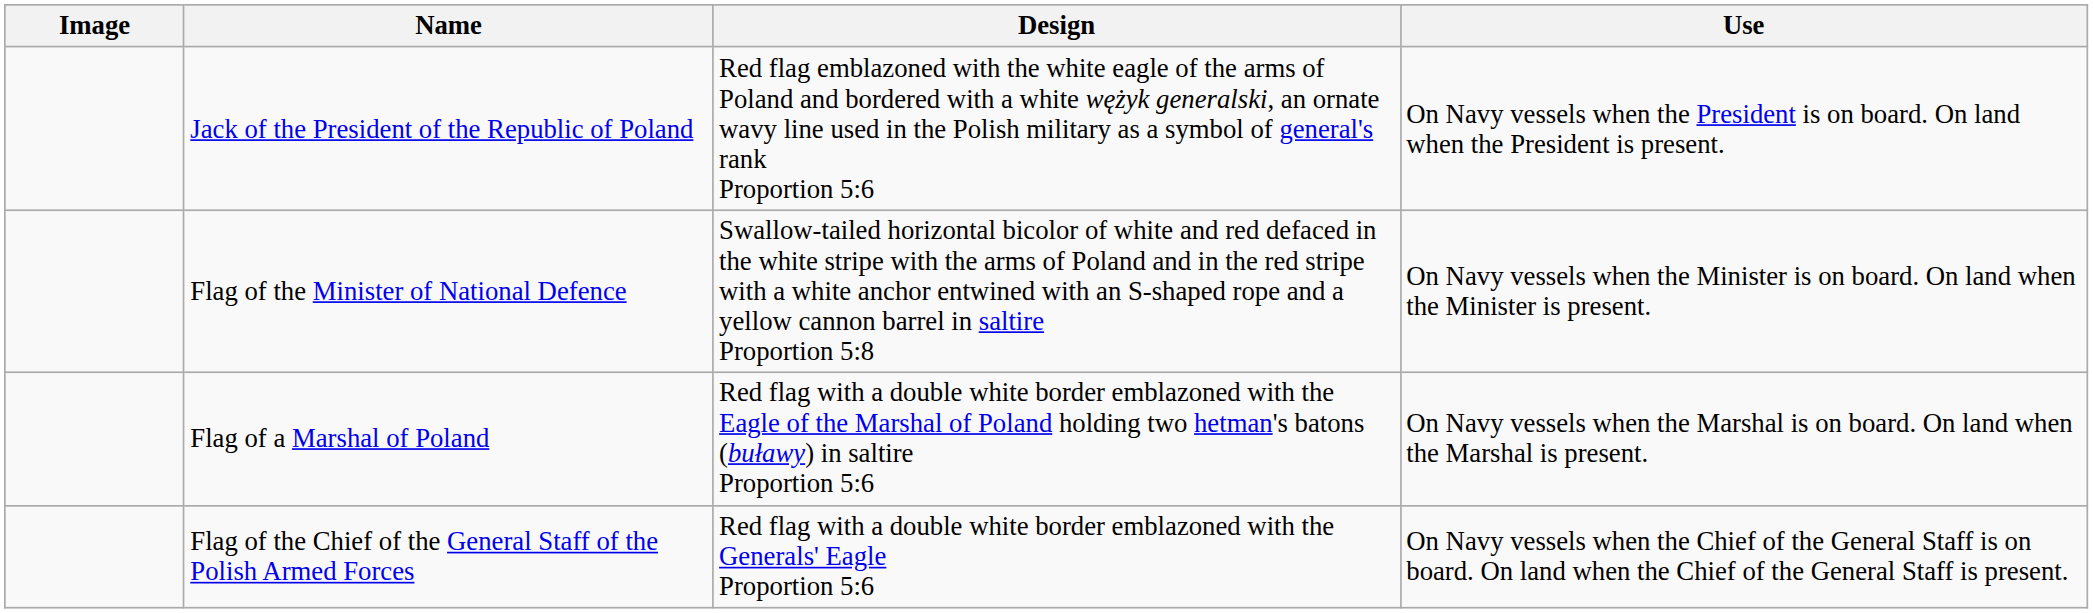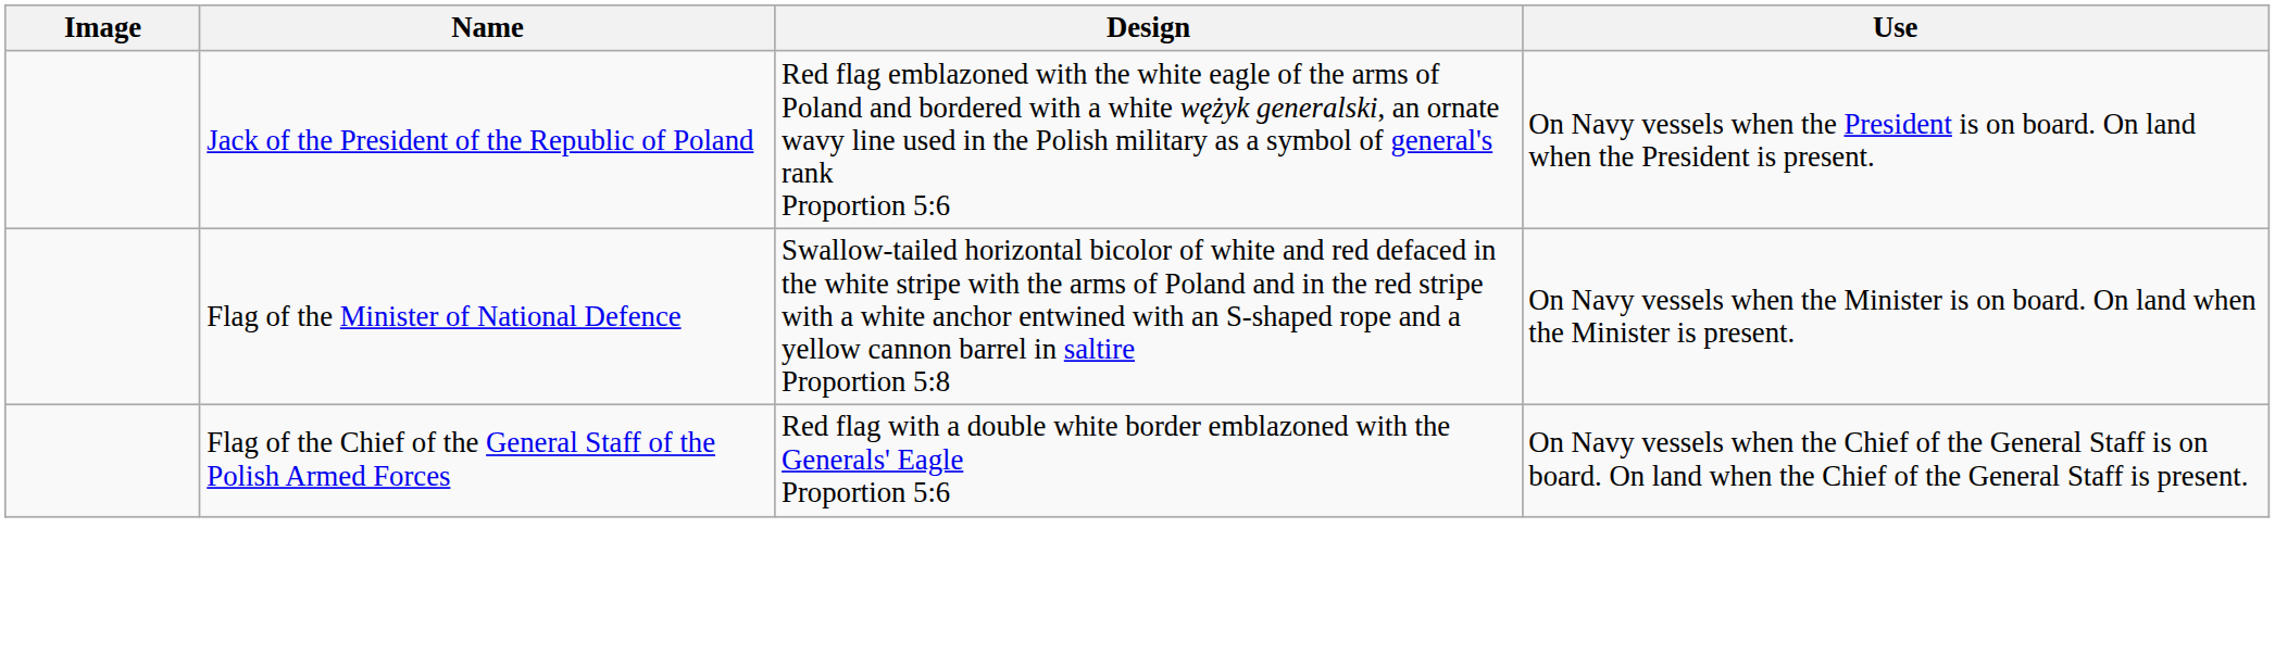- row: Flag of a Marshal of Poland | Red flag with a double white border emblazoned with the Eagle of the Marshal of Poland holding two hetman's batons (buławy) in saltire Proportion 5:6 | On Navy vessels when the Marshal is on board. On land when the Marshal is present.
